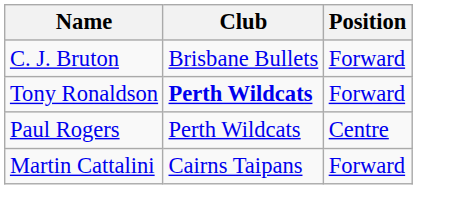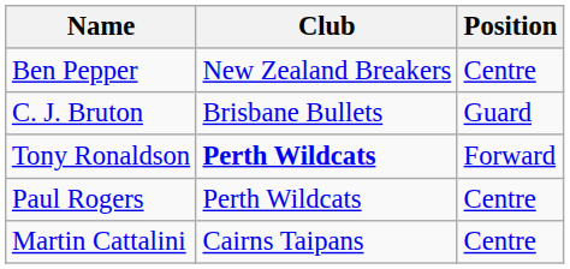+ row: Ben Pepper | New Zealand Breakers | Centre
C. J. Bruton | Position: Forward -> Guard
Martin Cattalini | Position: Forward -> Centre
